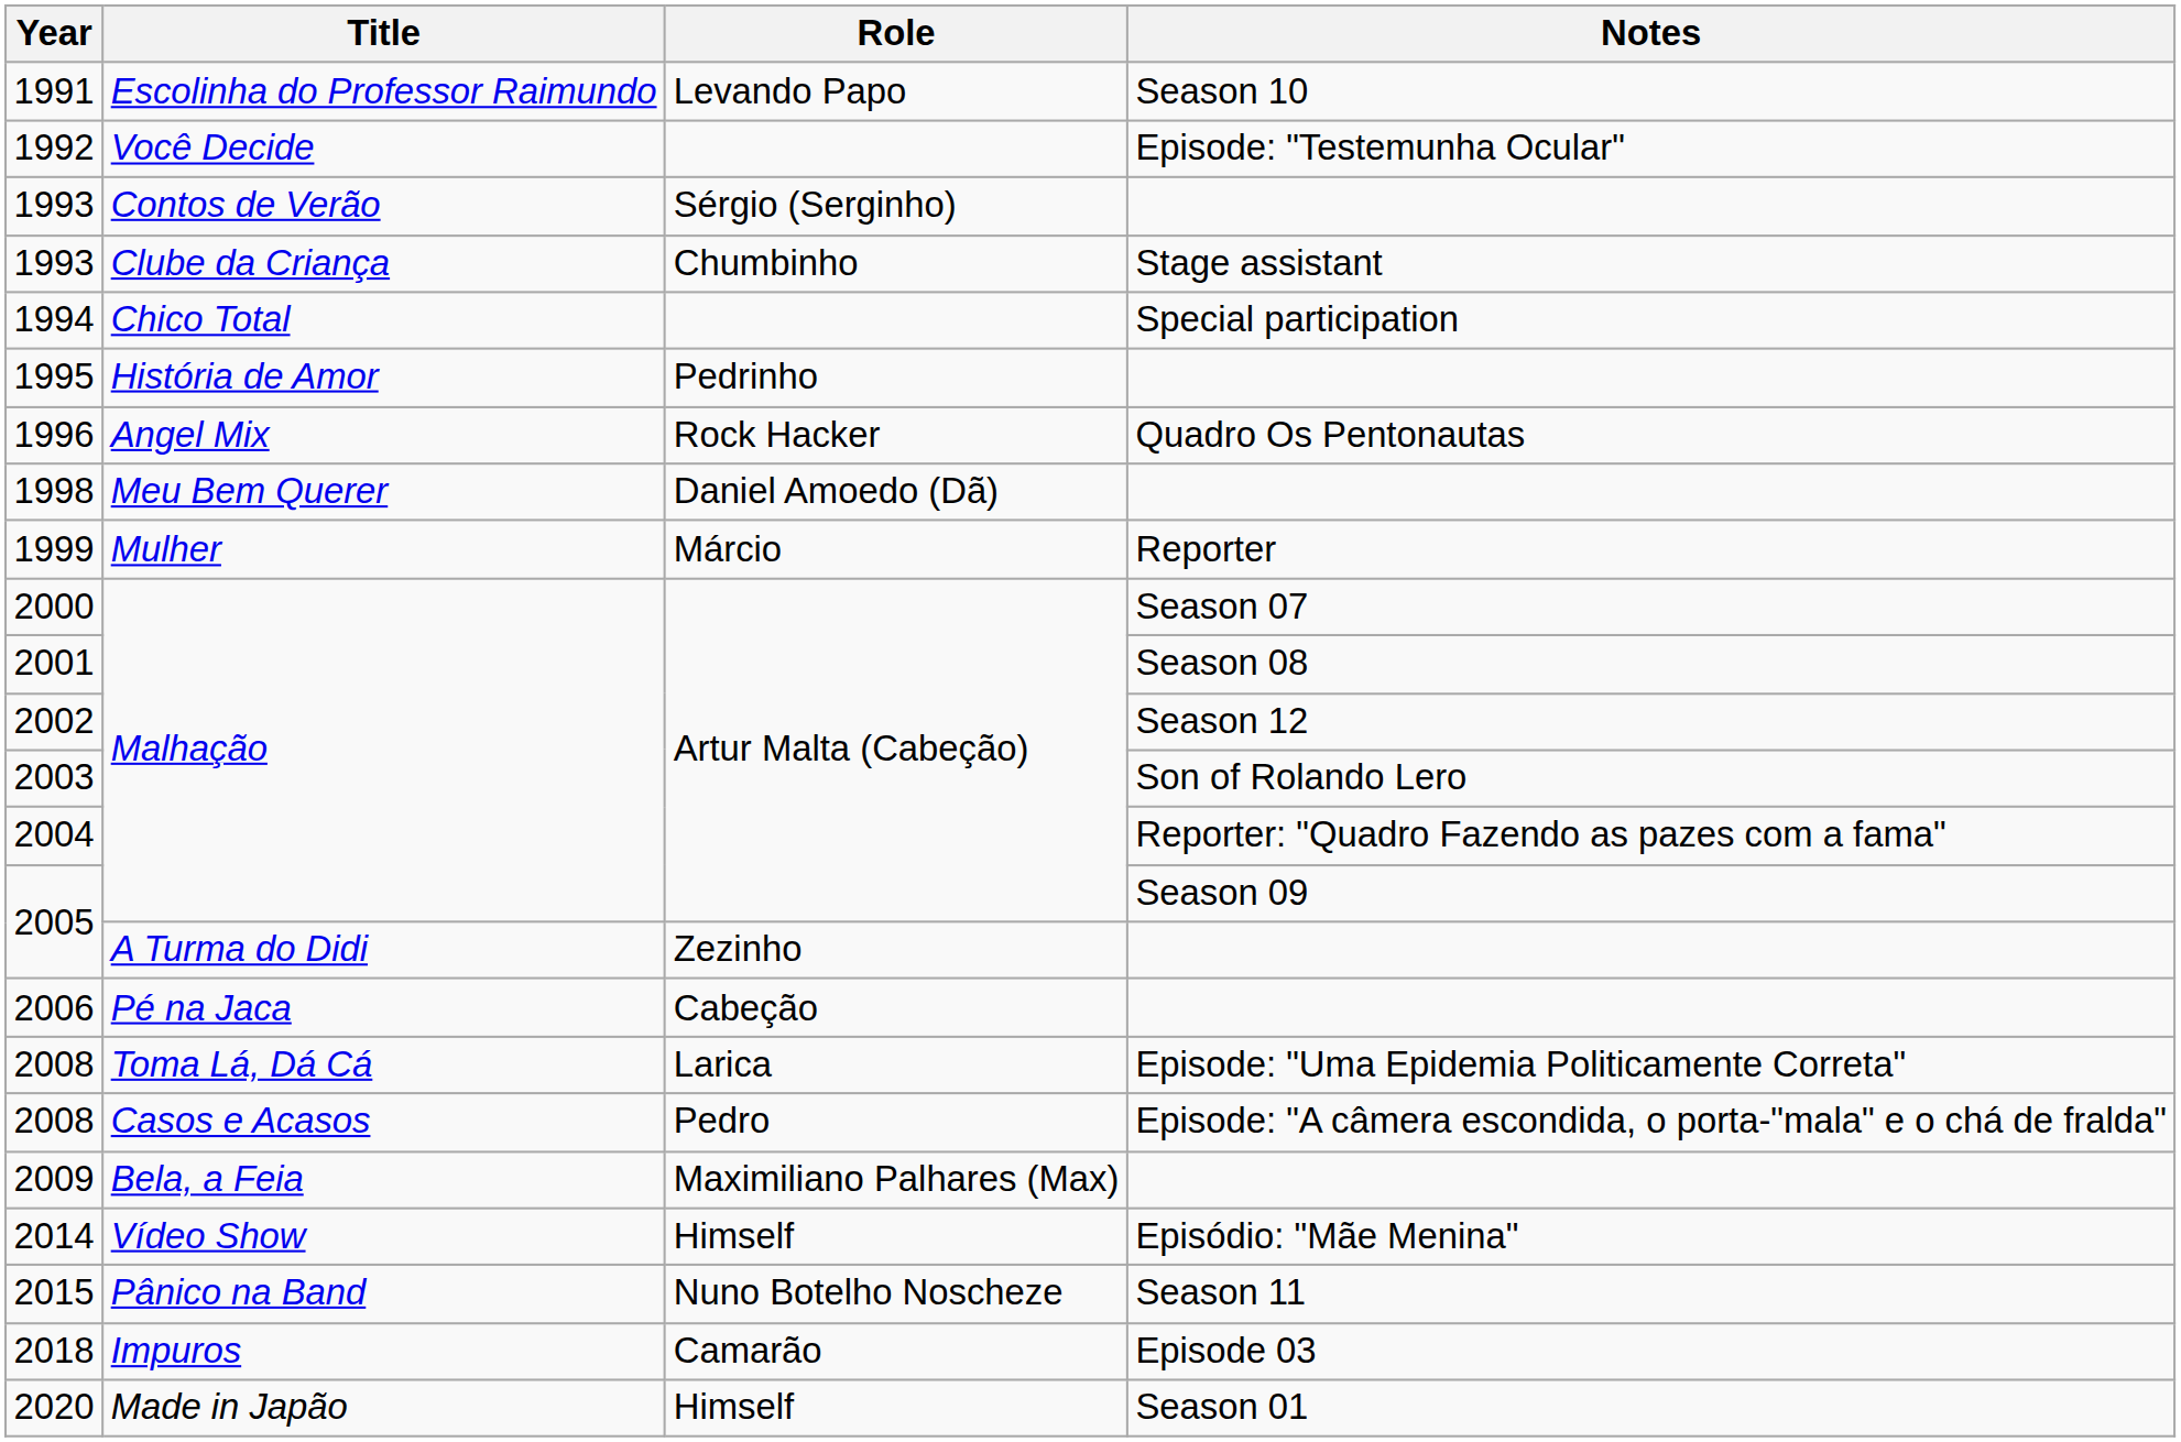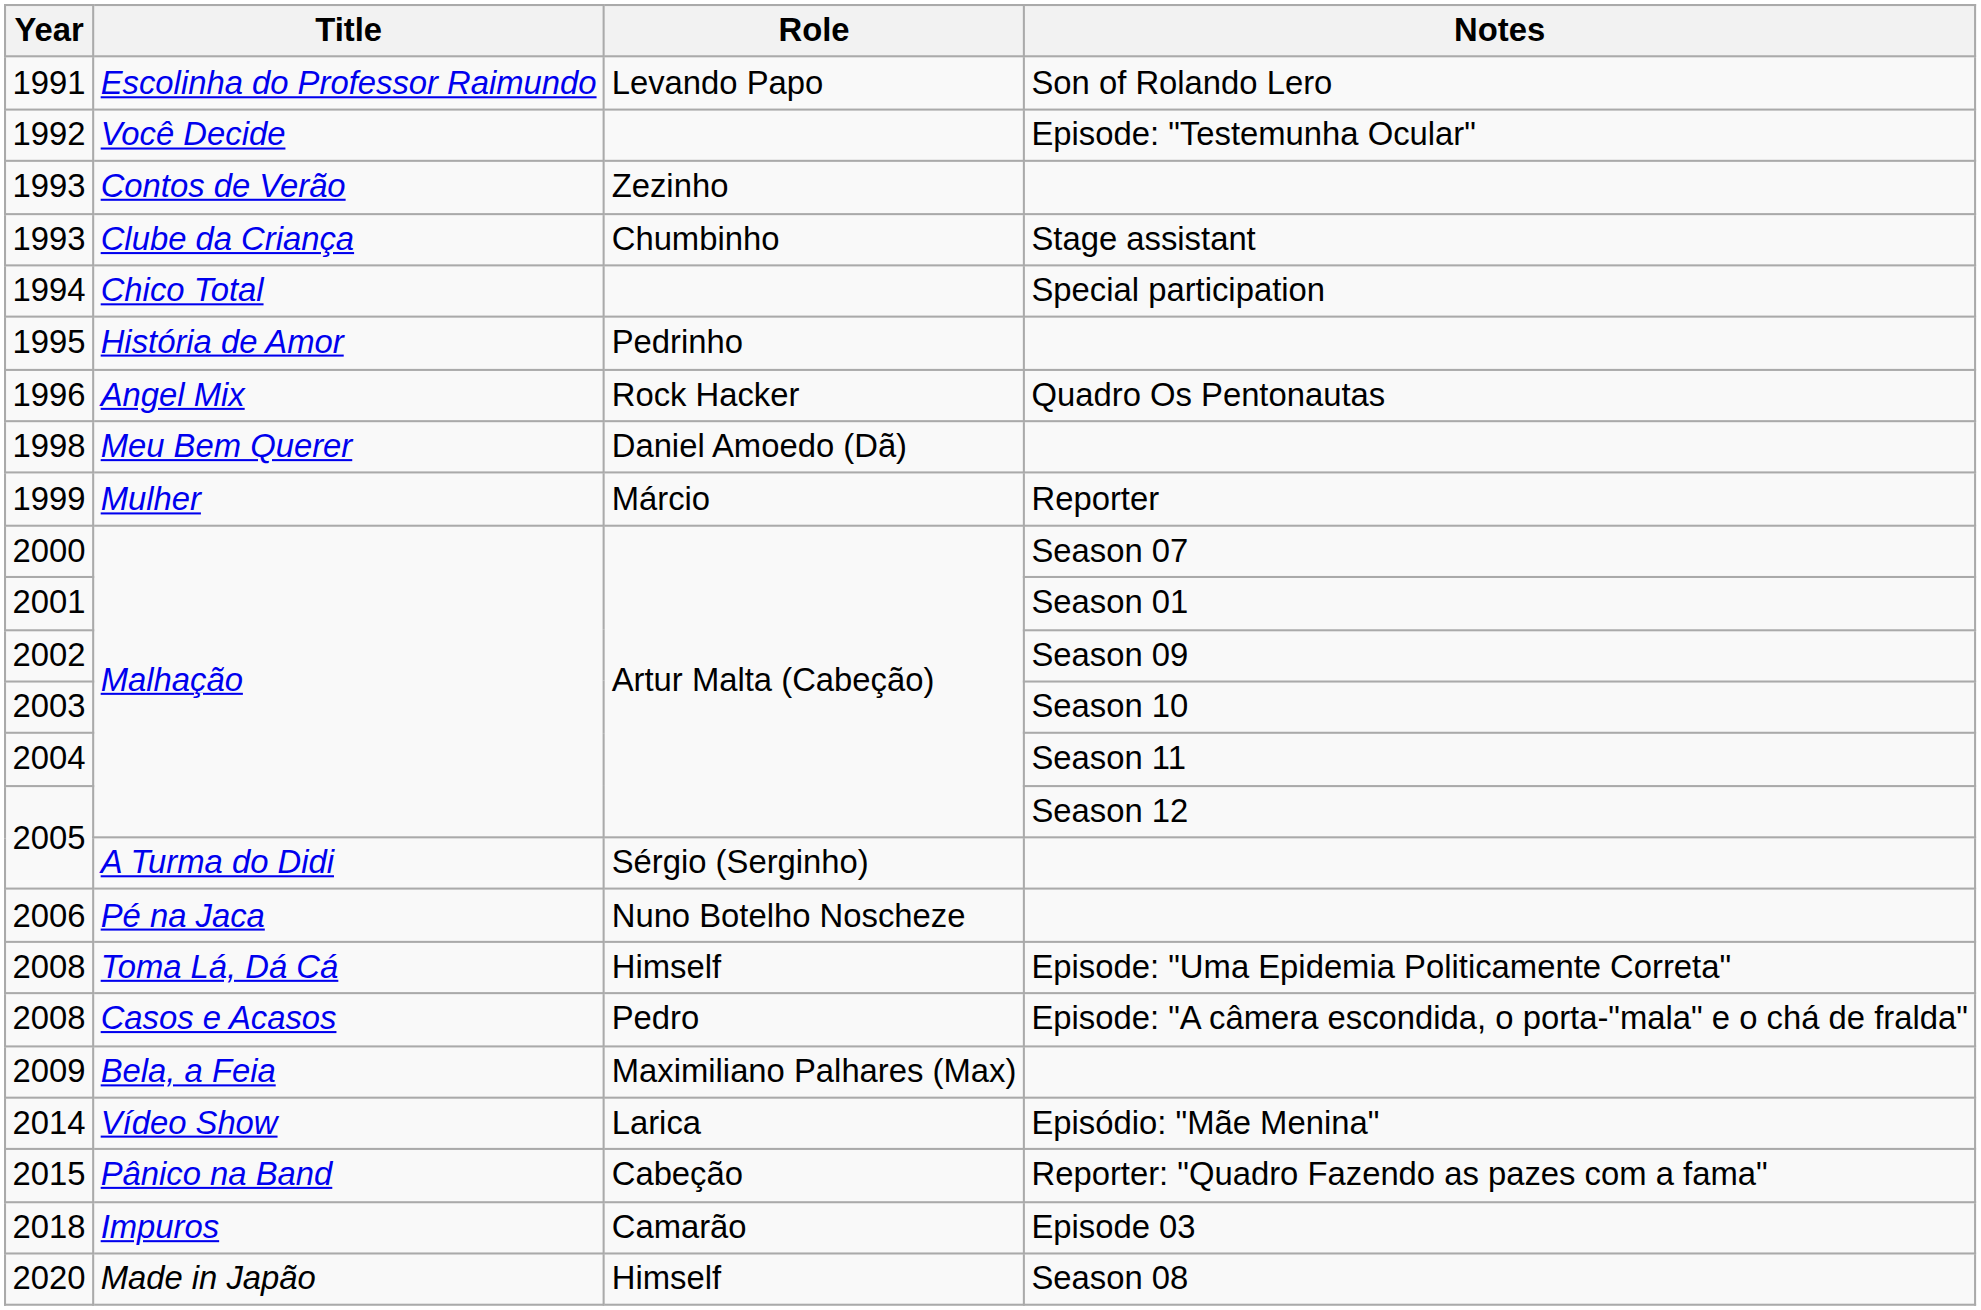1991 | Notes: Season 10 -> Son of Rolando Lero
1993 / Contos de Verão | Role: Sérgio (Serginho) -> Zezinho
2001 | Notes: Season 08 -> Season 01
2002 | Notes: Season 12 -> Season 09
2003 | Notes: Son of Rolando Lero -> Season 10
2004 | Notes: Reporter: "Quadro Fazendo as pazes com a fama" -> Season 11
2005 / Malhação | Notes: Season 09 -> Season 12
2005 / A Turma do Didi | Role: Zezinho -> Sérgio (Serginho)
2006 | Role: Cabeção -> Nuno Botelho Noscheze
2008 / Toma Lá, Dá Cá | Role: Larica -> Himself
2014 | Role: Himself -> Larica
2015 | Role: Nuno Botelho Noscheze -> Cabeção
2015 | Notes: Season 11 -> Reporter: "Quadro Fazendo as pazes com a fama"
2020 | Notes: Season 01 -> Season 08
